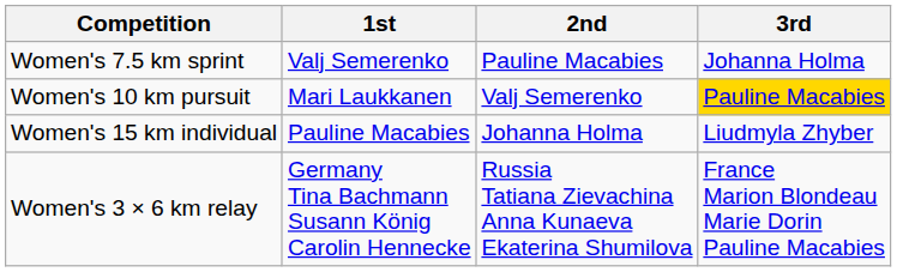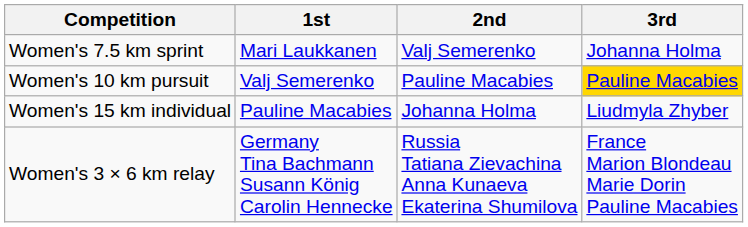Women's 7.5 km sprint | 1st: Valj Semerenko -> Mari Laukkanen
Women's 7.5 km sprint | 2nd: Pauline Macabies -> Valj Semerenko
Women's 10 km pursuit | 1st: Mari Laukkanen -> Valj Semerenko
Women's 10 km pursuit | 2nd: Valj Semerenko -> Pauline Macabies
